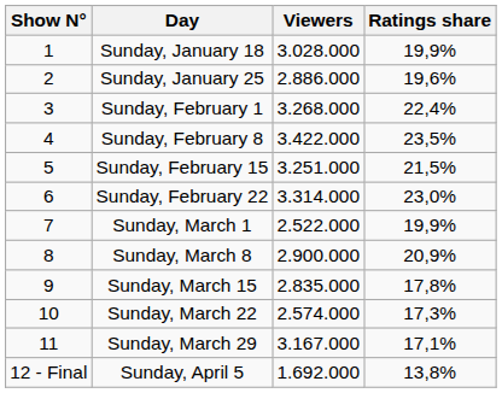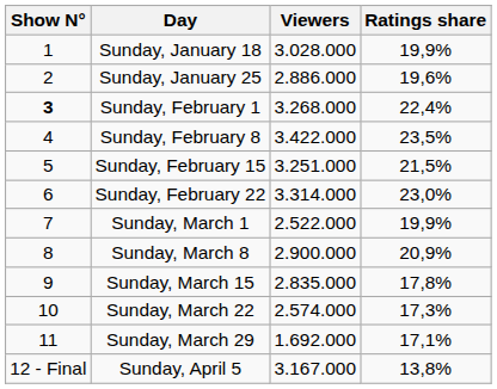Sunday, February 1 | Show N°: normal -> bold
Sunday, March 29 | Viewers: 3.167.000 -> 1.692.000
Sunday, April 5 | Viewers: 1.692.000 -> 3.167.000
